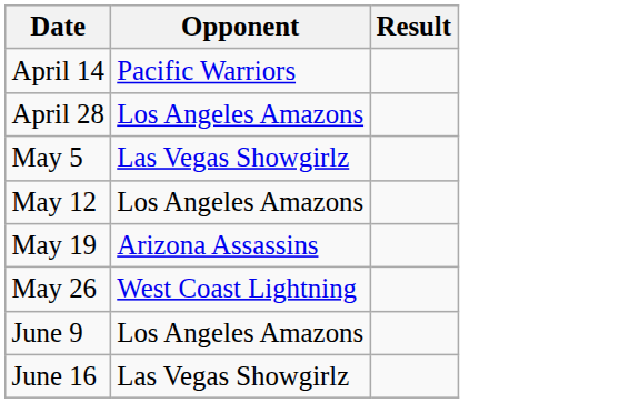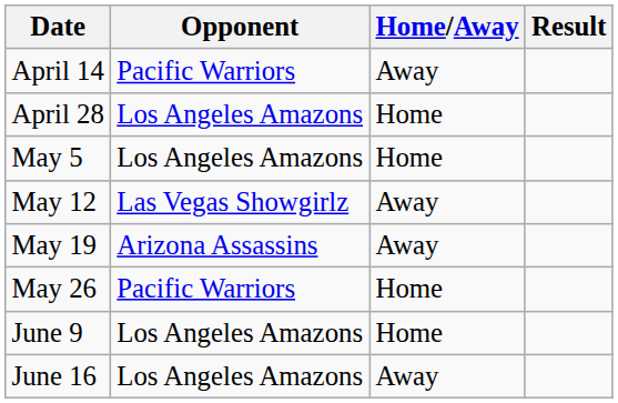+ column: Home/Away | Away | Home | Home | Away | Away | Home | Home | Away
May 5 | Opponent: Las Vegas Showgirlz -> Los Angeles Amazons
May 12 | Opponent: Los Angeles Amazons -> Las Vegas Showgirlz
May 26 | Opponent: West Coast Lightning -> Pacific Warriors
June 16 | Opponent: Las Vegas Showgirlz -> Los Angeles Amazons
